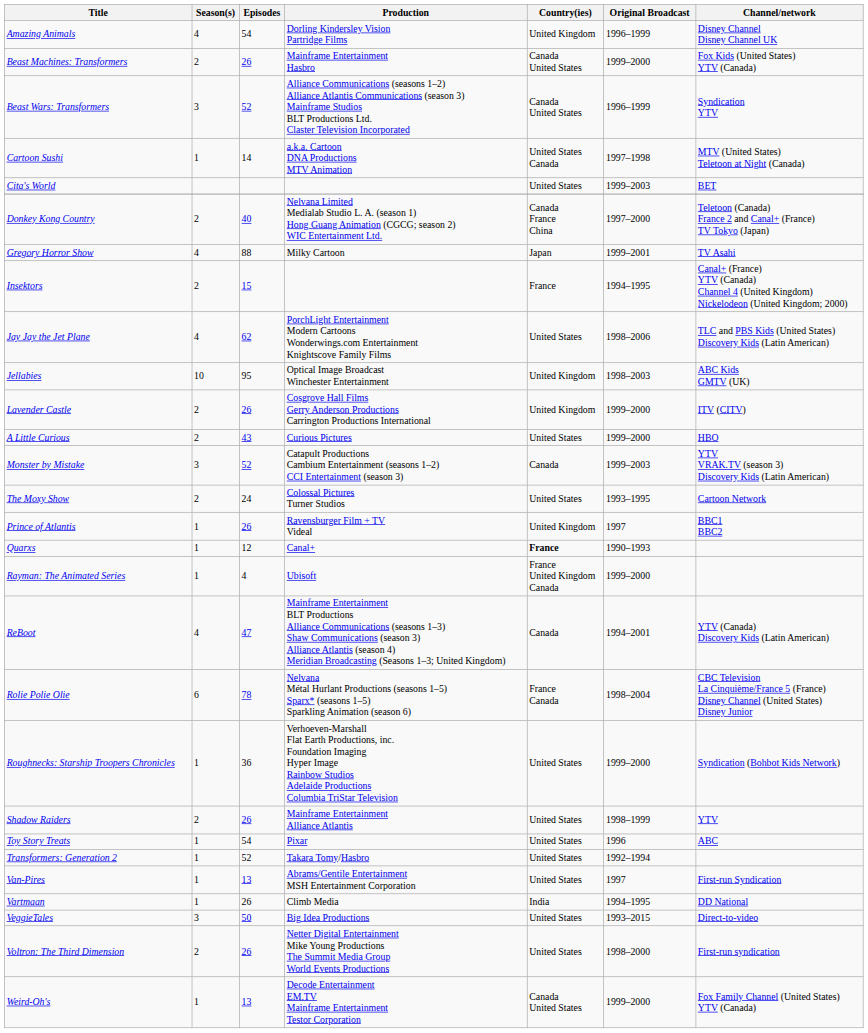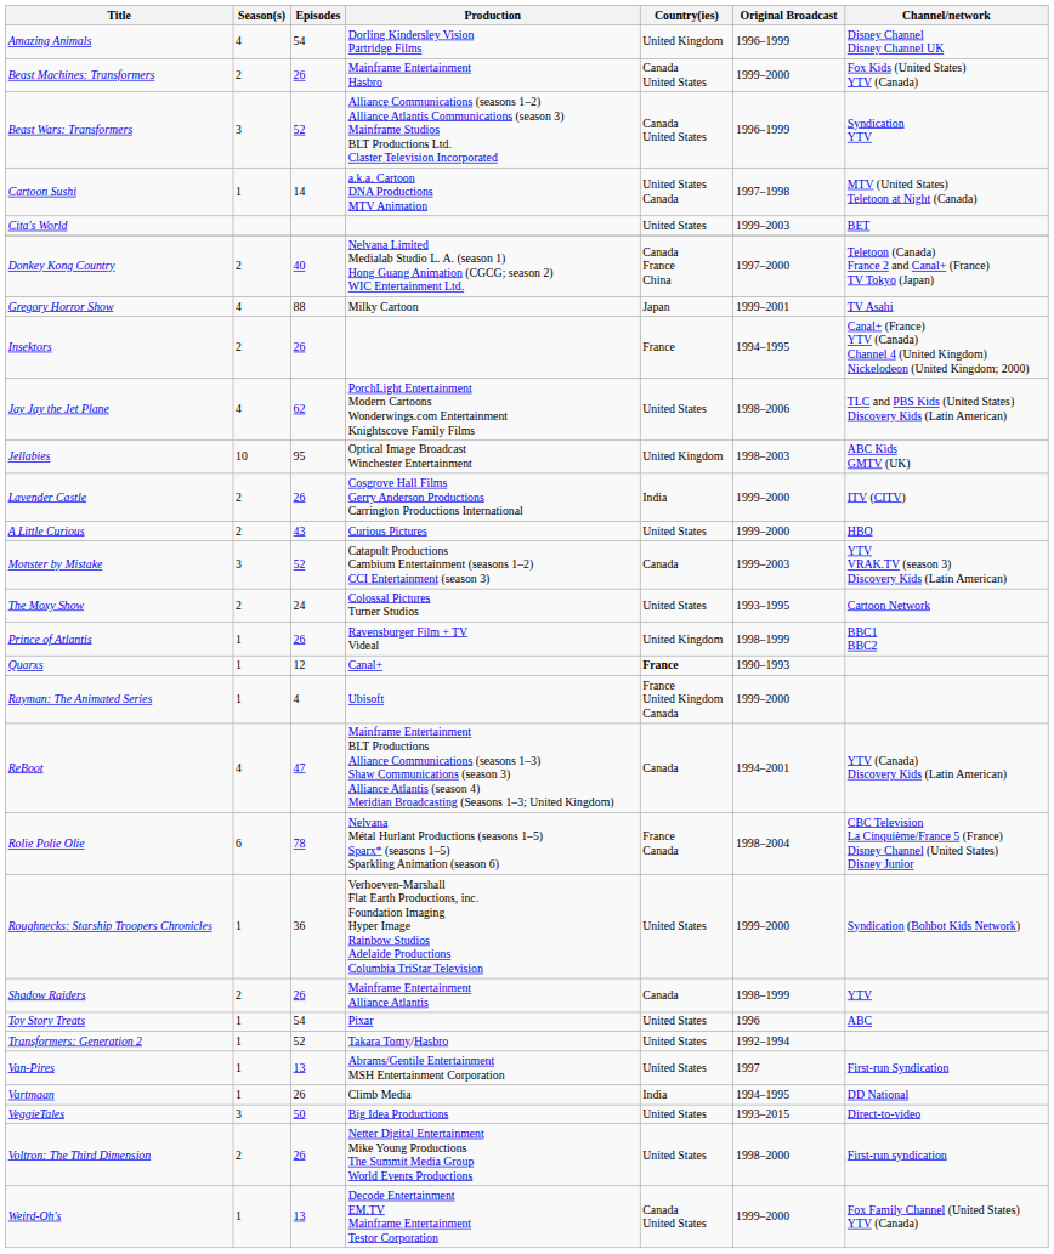Insektors | Episodes: 15 -> 26
Lavender Castle | Country(ies): United Kingdom -> India
Prince of Atlantis | Original Broadcast: 1997 -> 1998–1999
Shadow Raiders | Country(ies): United States -> Canada
